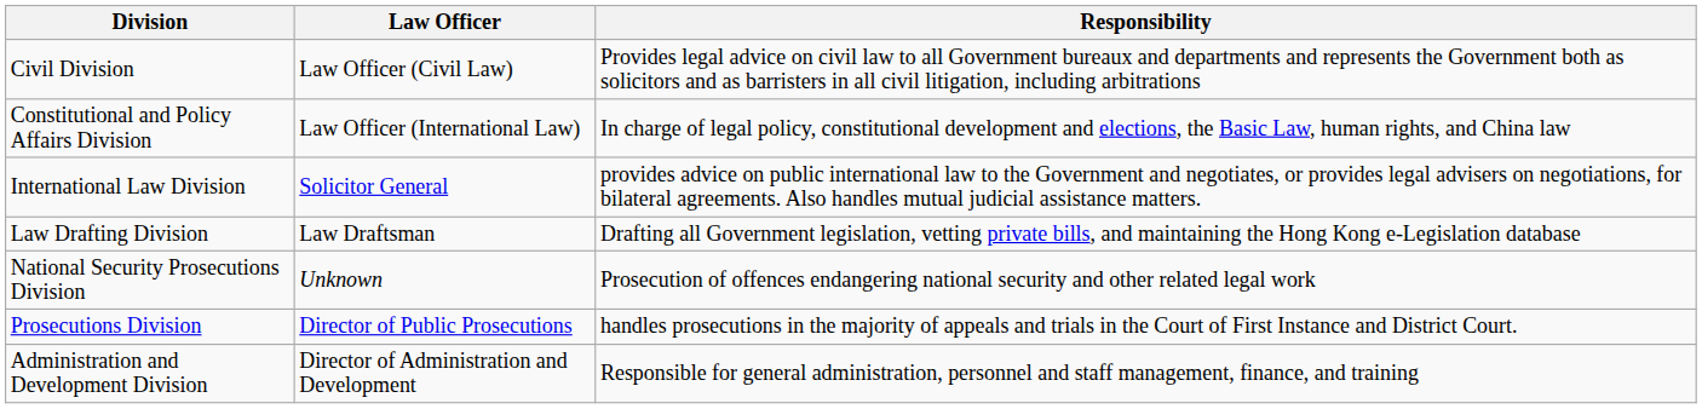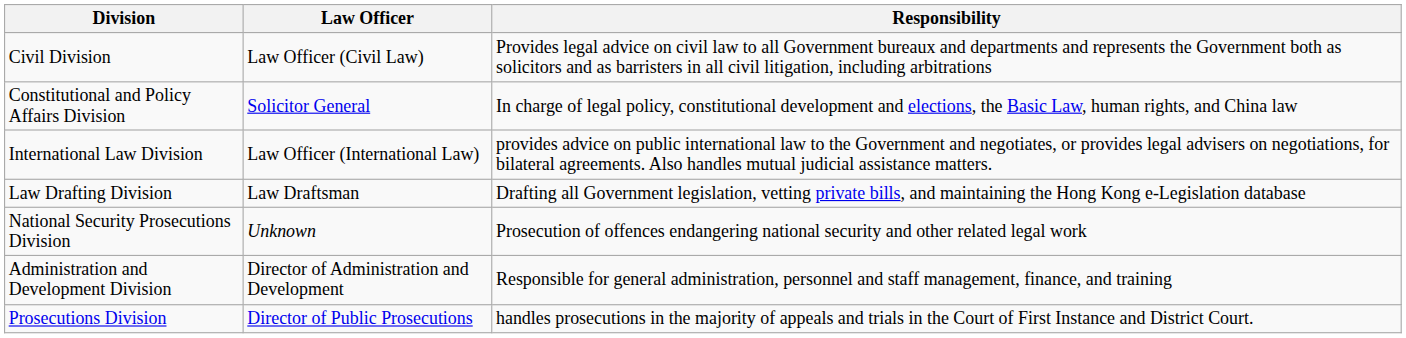Constitutional and Policy Affairs Division | Law Officer: Law Officer (International Law) -> Solicitor General
International Law Division | Law Officer: Solicitor General -> Law Officer (International Law)
rows swapped: Prosecutions Division <-> Administration and Development Division
